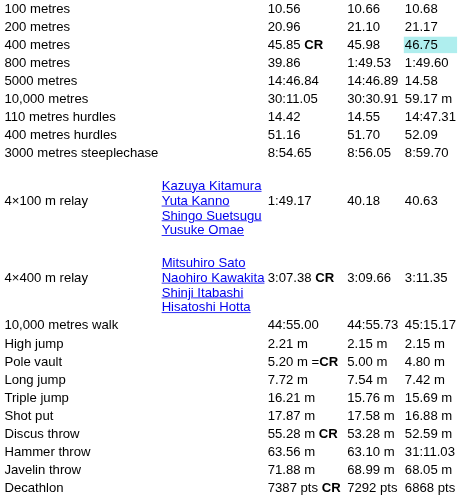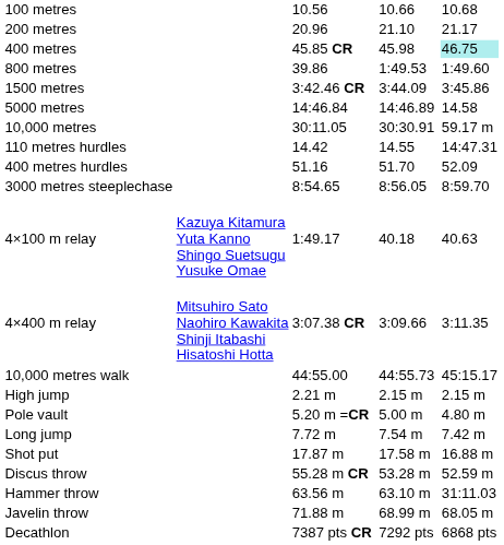+ row: 1500 metres | 3:42.46 CR | 3:44.09 | 3:45.86
- row: Triple jump | 16.21 m | 15.76 m | 15.69 m
